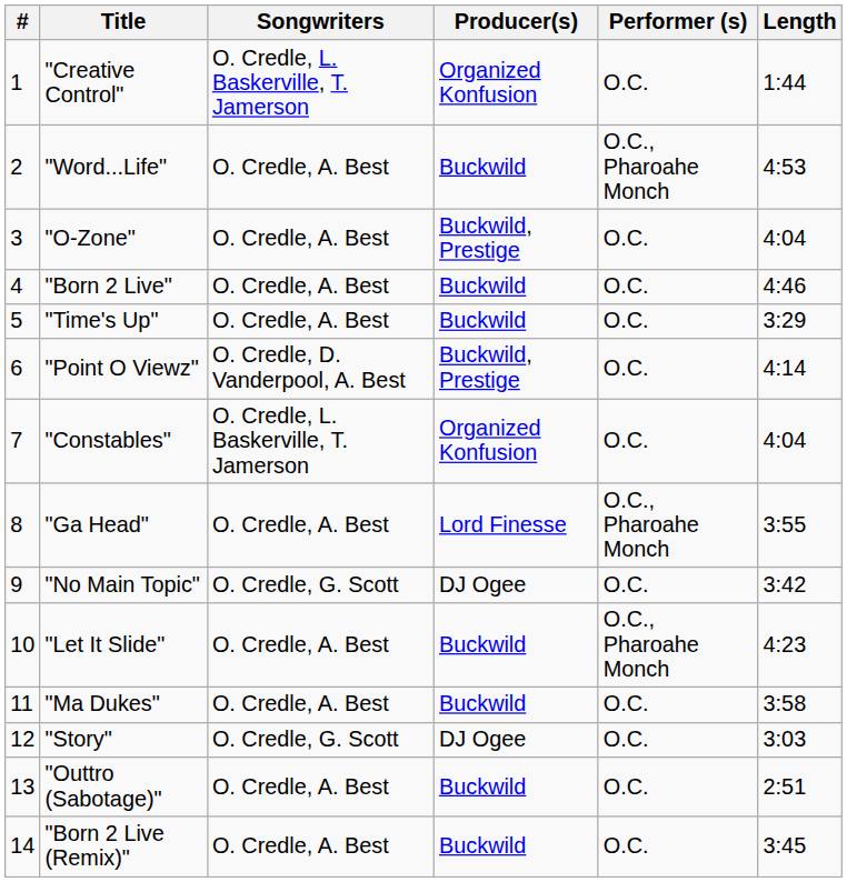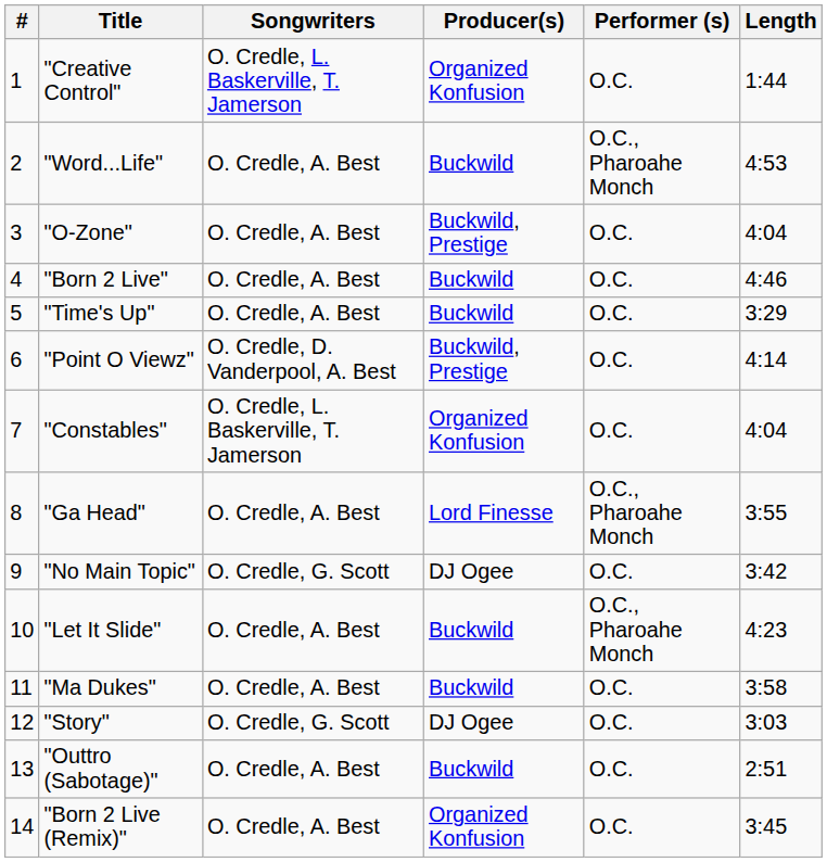"Born 2 Live (Remix)" | Producer(s): Buckwild -> Organized Konfusion
